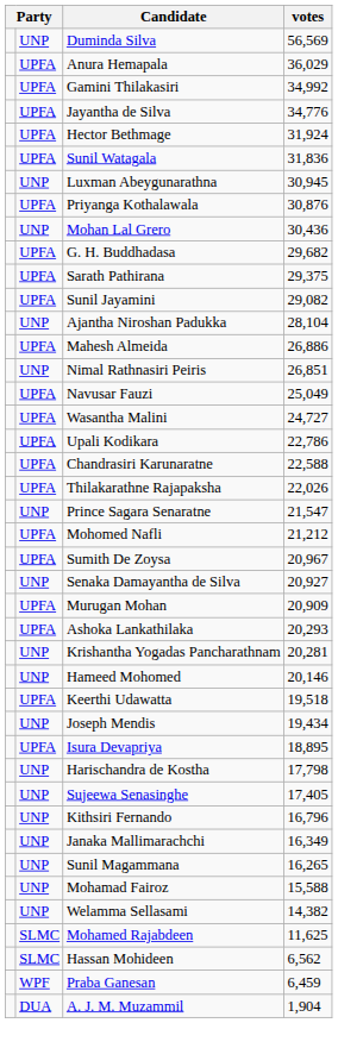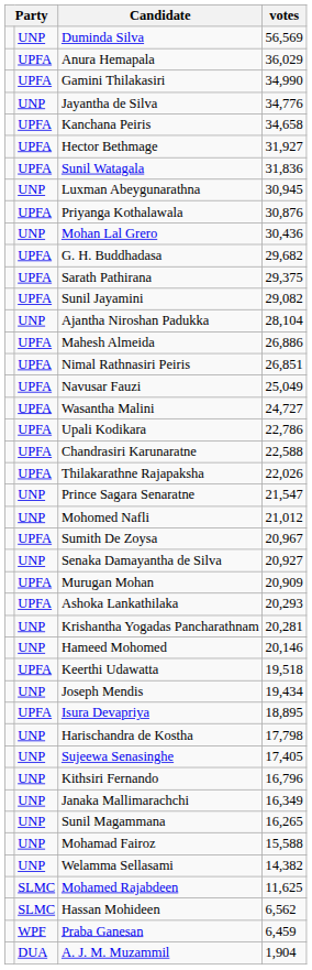Gamini Thilakasiri | votes: 34,992 -> 34,990
Jayantha de Silva | column 2: UPFA -> UNP
+ row: UPFA | Kanchana Peiris | 34,658
Hector Bethmage | votes: 31,924 -> 31,927
Nimal Rathnasiri Peiris | column 2: UNP -> UPFA
Mohomed Nafli | column 2: UPFA -> UNP
Mohomed Nafli | votes: 21,212 -> 21,012
